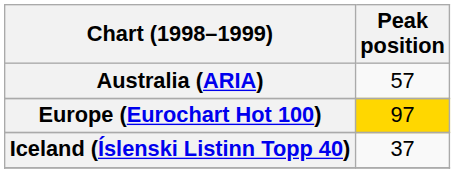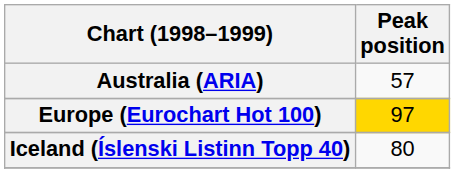Iceland (Íslenski Listinn Topp 40) | Peak position: 37 -> 80
